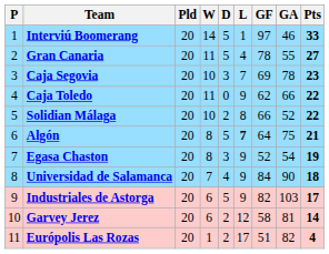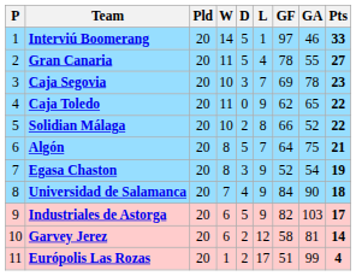Caja Toledo | GA: 66 -> 65
Algón | L: bold -> normal
Európolis Las Rozas | GA: 82 -> 99
